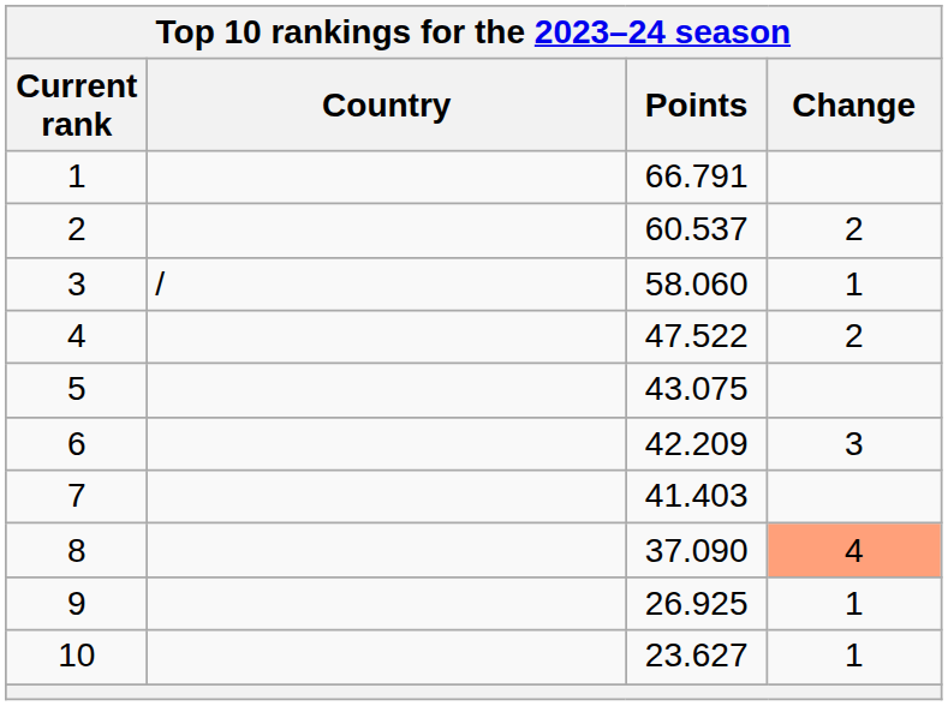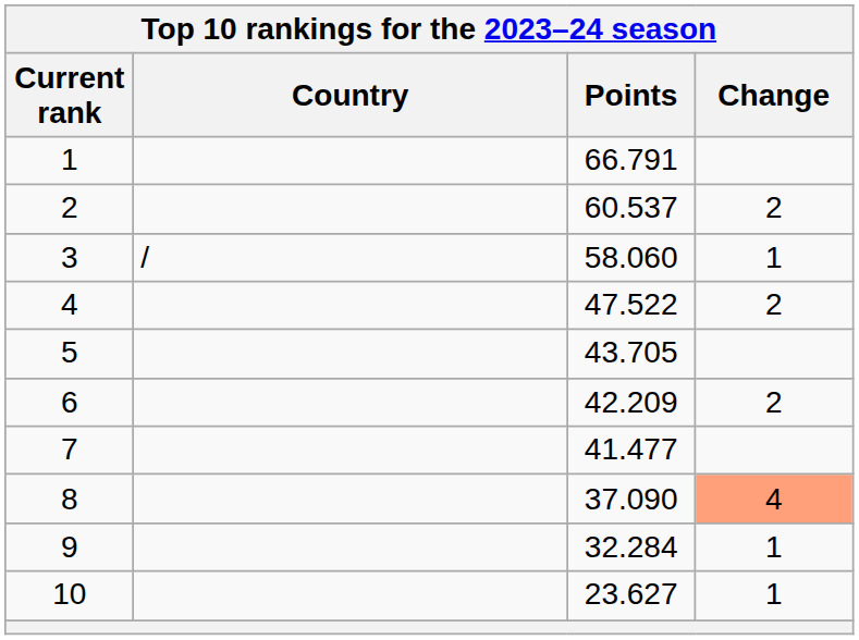5 | Points: 43.075 -> 43.705
6 | Change: 3 -> 2
7 | Points: 41.403 -> 41.477
9 | Points: 26.925 -> 32.284
